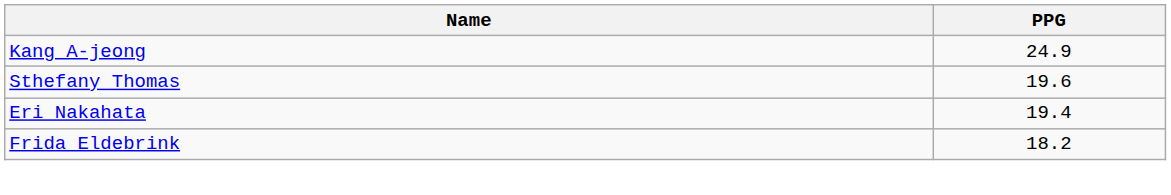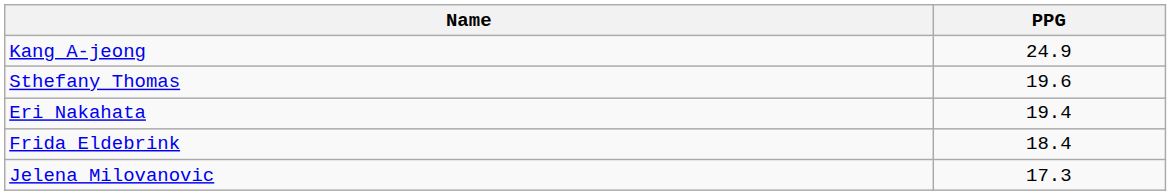Frida Eldebrink | PPG: 18.2 -> 18.4
+ row: Jelena Milovanovic | 17.3
